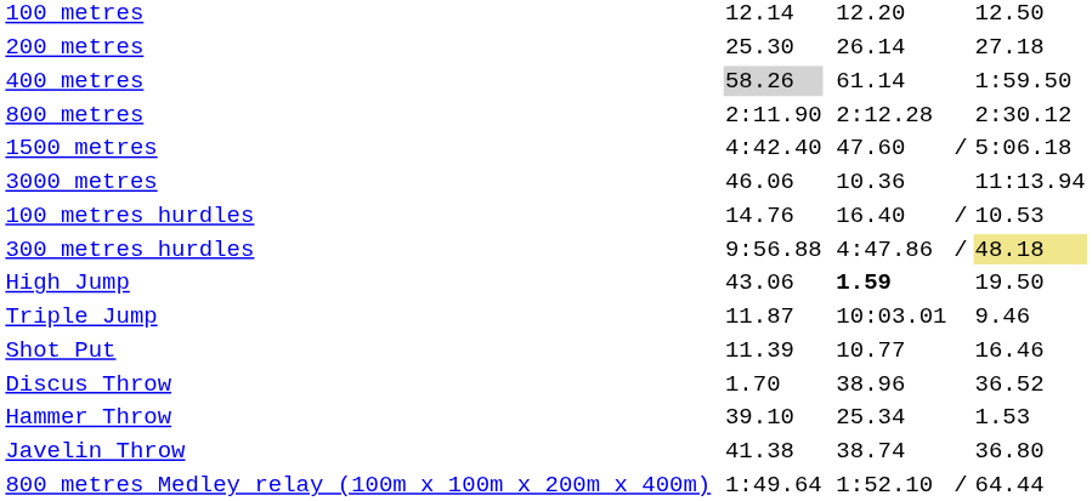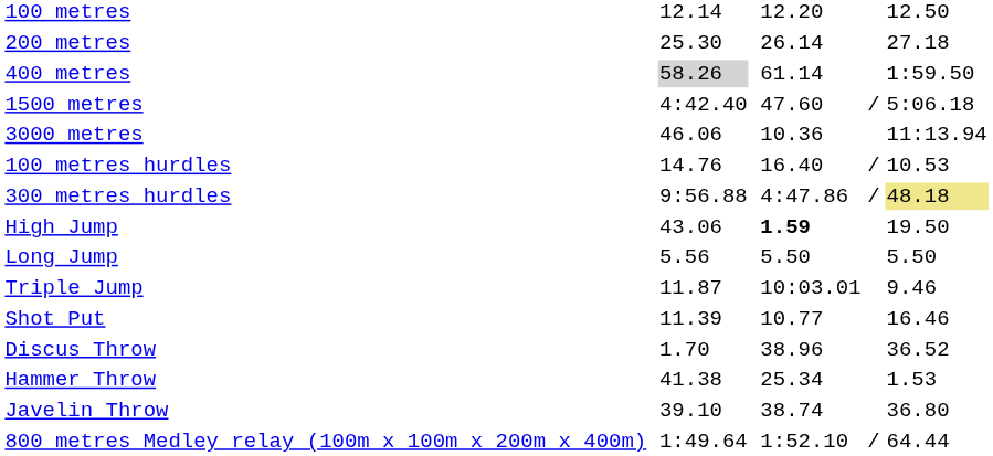- row: 800 metres | 2:11.90 | 2:12.28 | 2:30.12
+ row: Long Jump | 5.56 | 5.50 | 5.50
Hammer Throw | column 3: 39.10 -> 41.38
Javelin Throw | column 3: 41.38 -> 39.10
